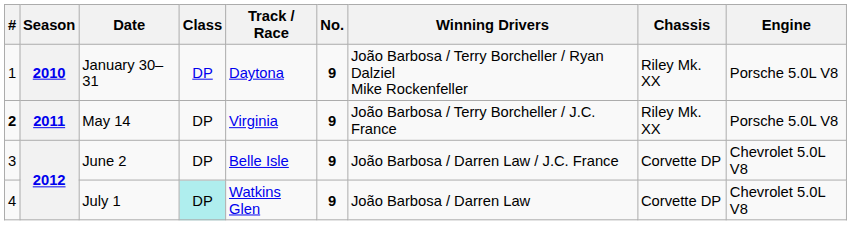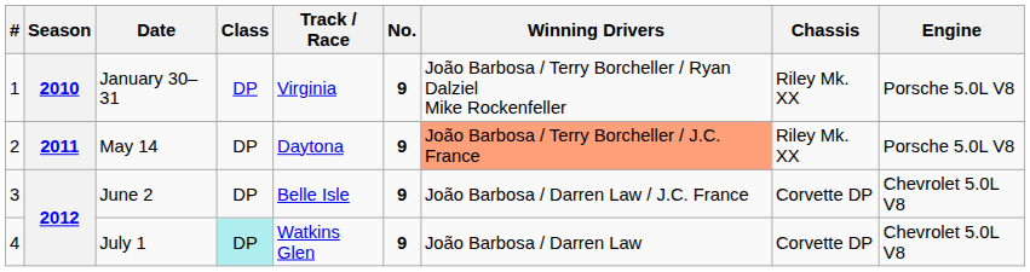January 30–31 | Track / Race: Daytona -> Virginia
May 14 | #: bold -> normal
May 14 | Track / Race: Virginia -> Daytona
May 14 | Winning Drivers: no background -> lightsalmon background
